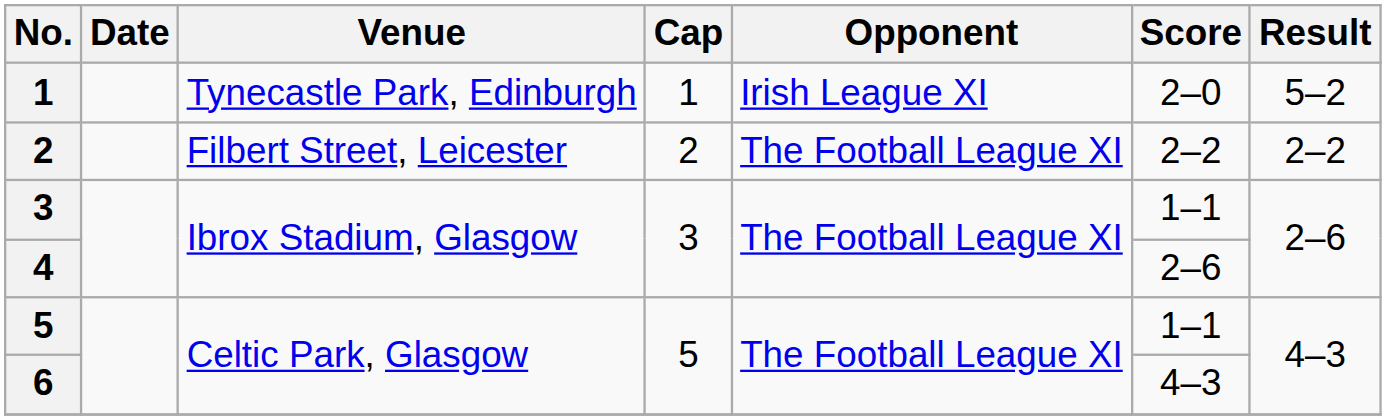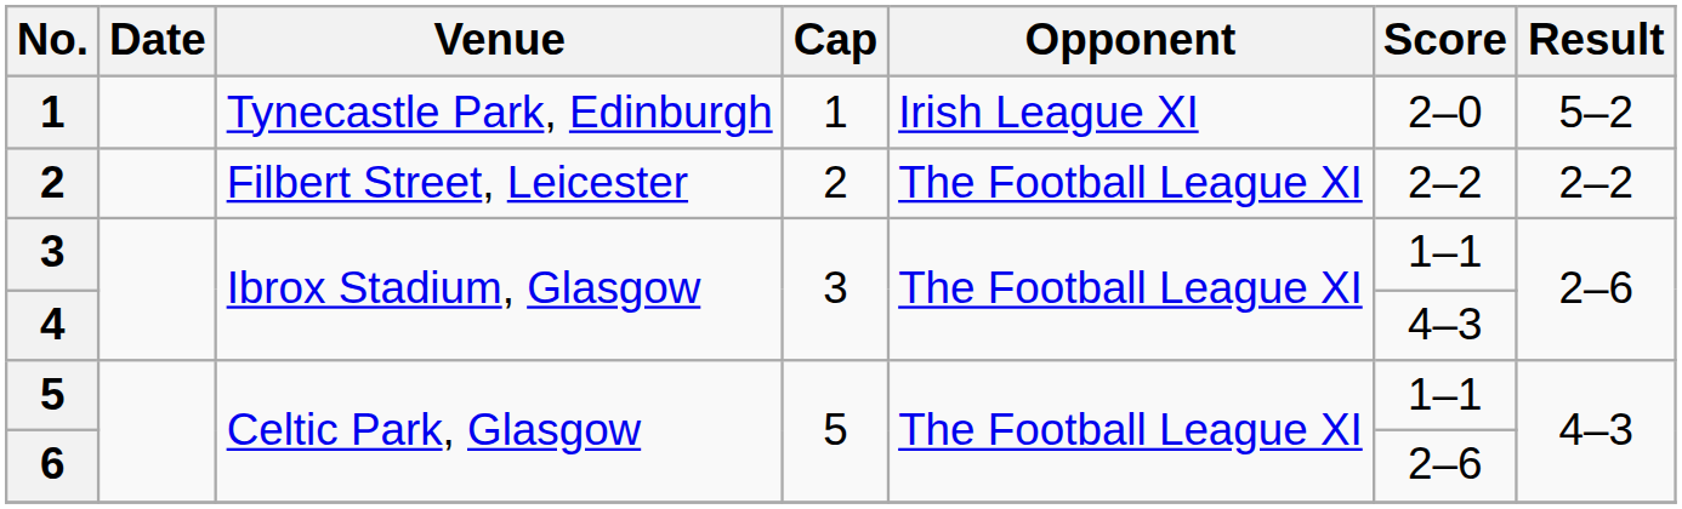4 | Score: 2–6 -> 4–3
6 | Score: 4–3 -> 2–6
